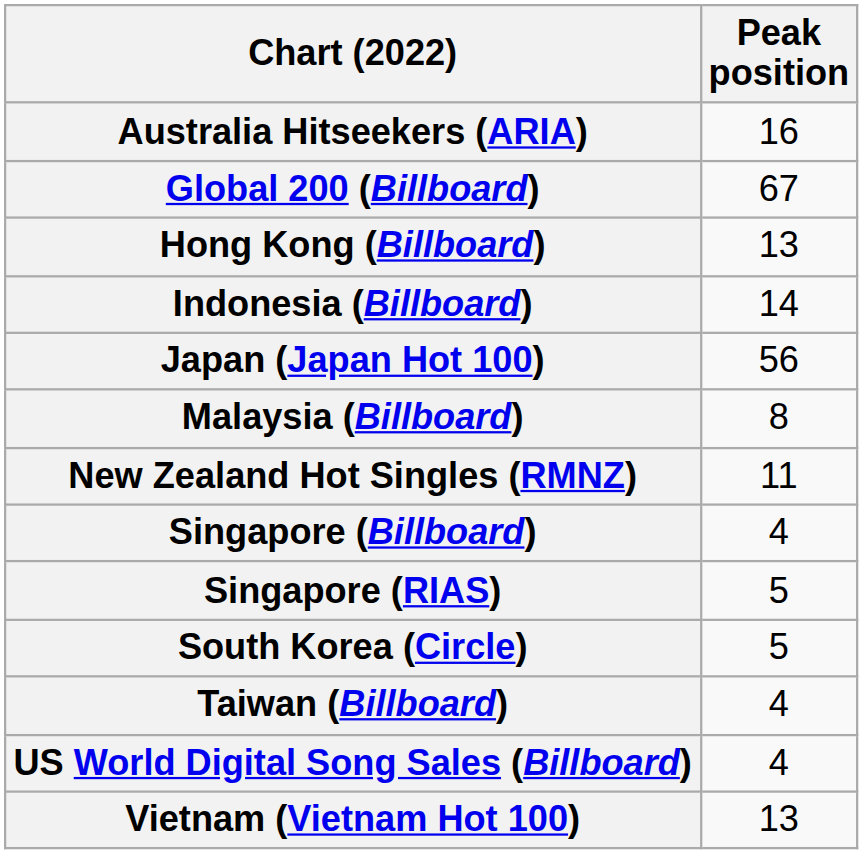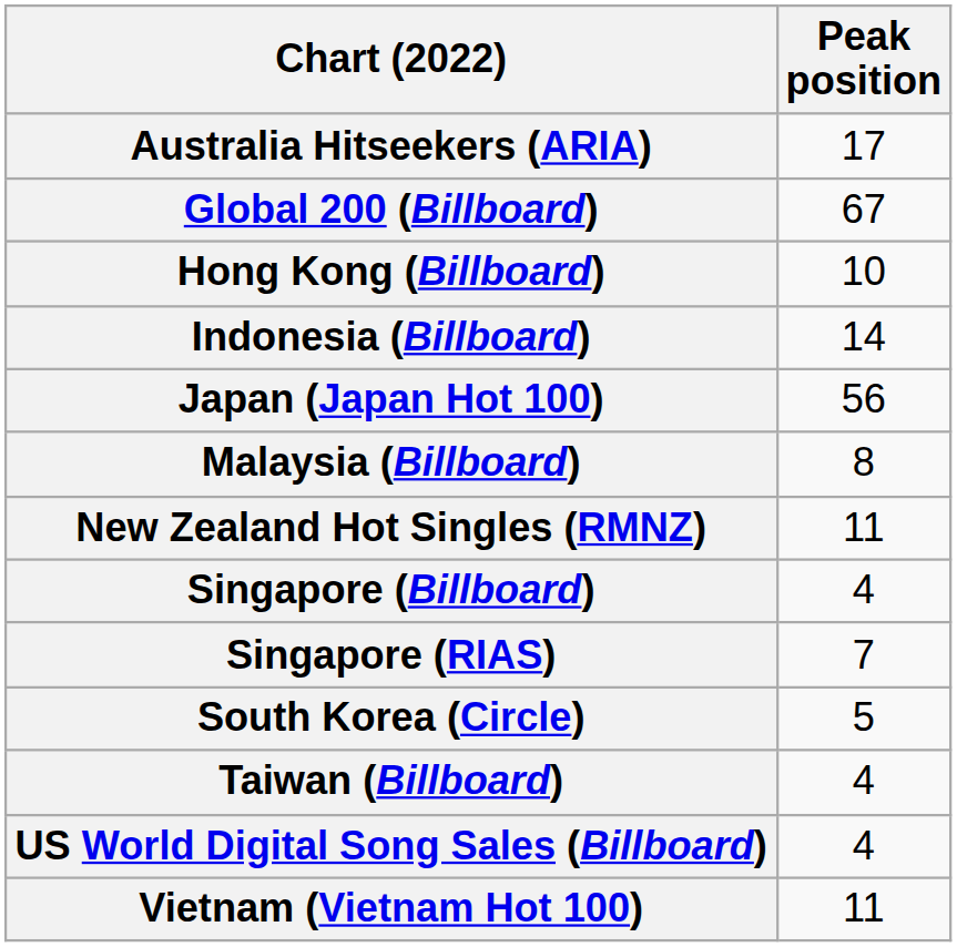Australia Hitseekers (ARIA) | Peak position: 16 -> 17
Hong Kong (Billboard) | Peak position: 13 -> 10
Singapore (RIAS) | Peak position: 5 -> 7
Vietnam (Vietnam Hot 100) | Peak position: 13 -> 11
